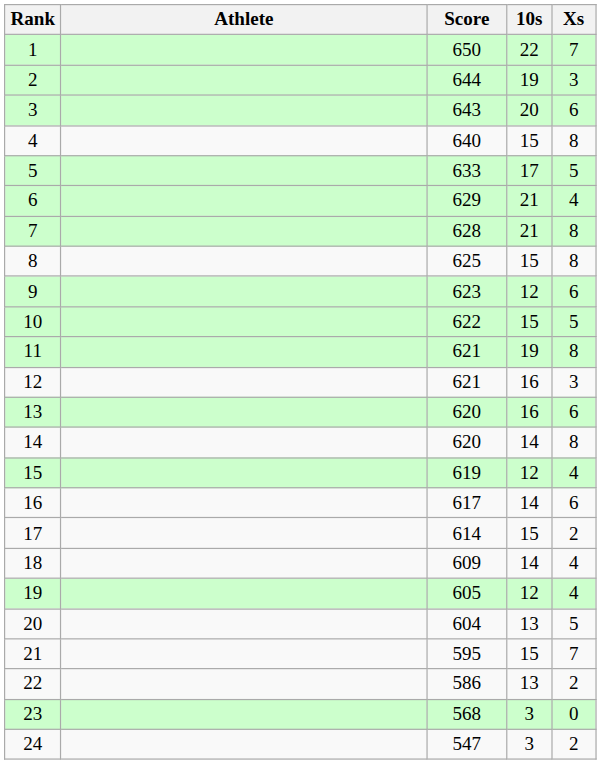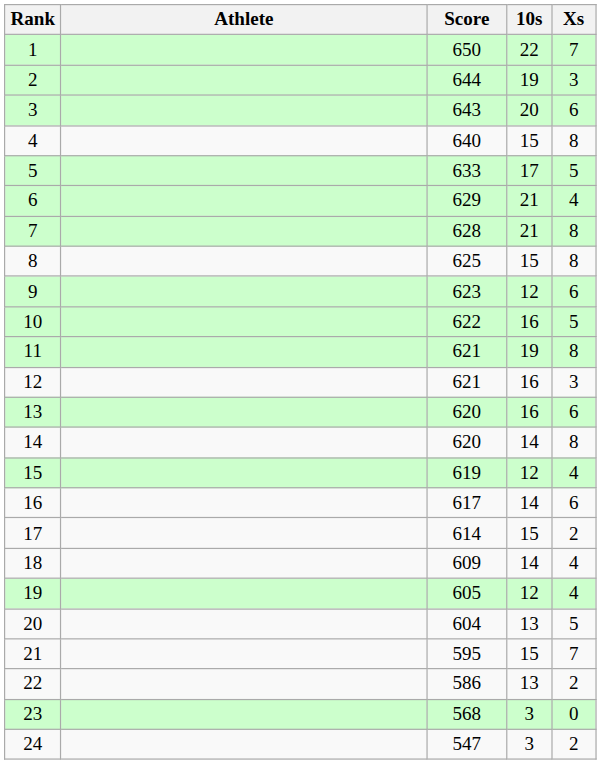10 | 10s: 15 -> 16
